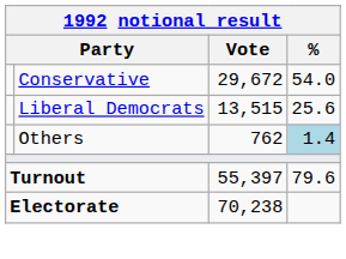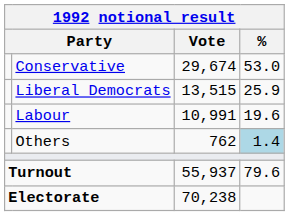Conservative | Vote: 29,672 -> 29,674
Conservative | %: 54.0 -> 53.0
Liberal Democrats | %: 25.6 -> 25.9
+ row: Labour | 10,991 | 19.6
Turnout | Vote: 55,397 -> 55,937
